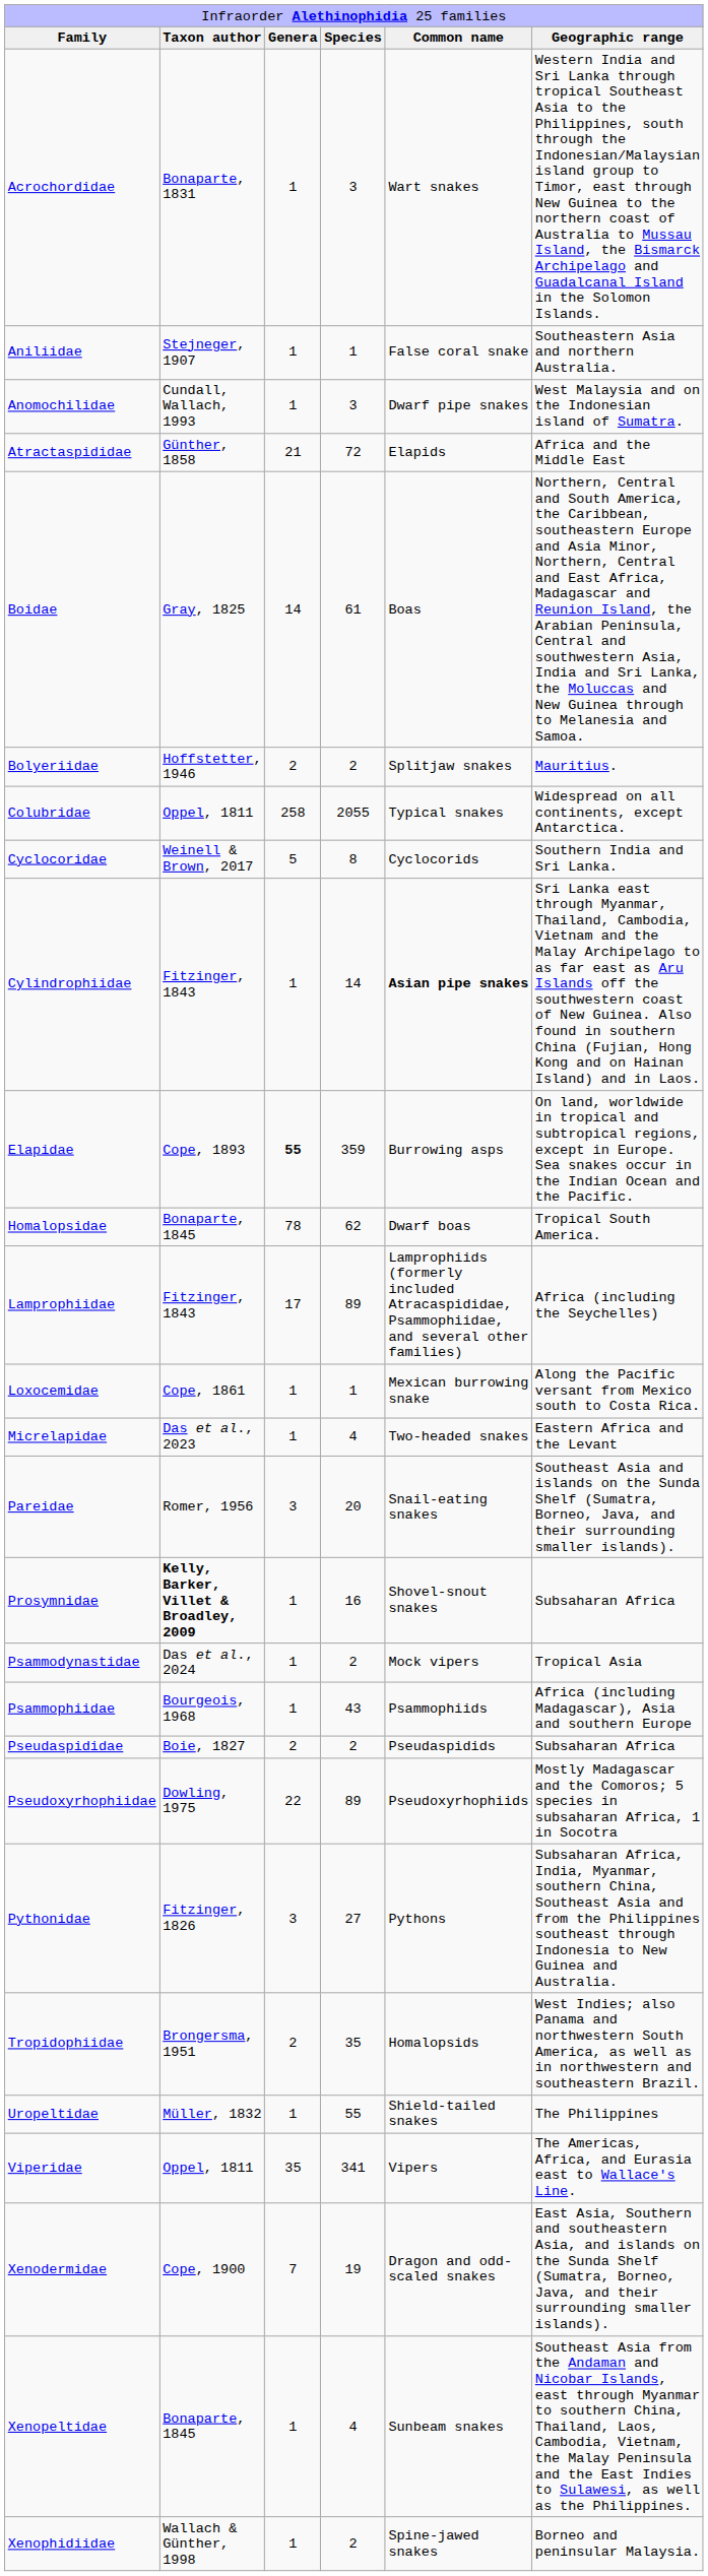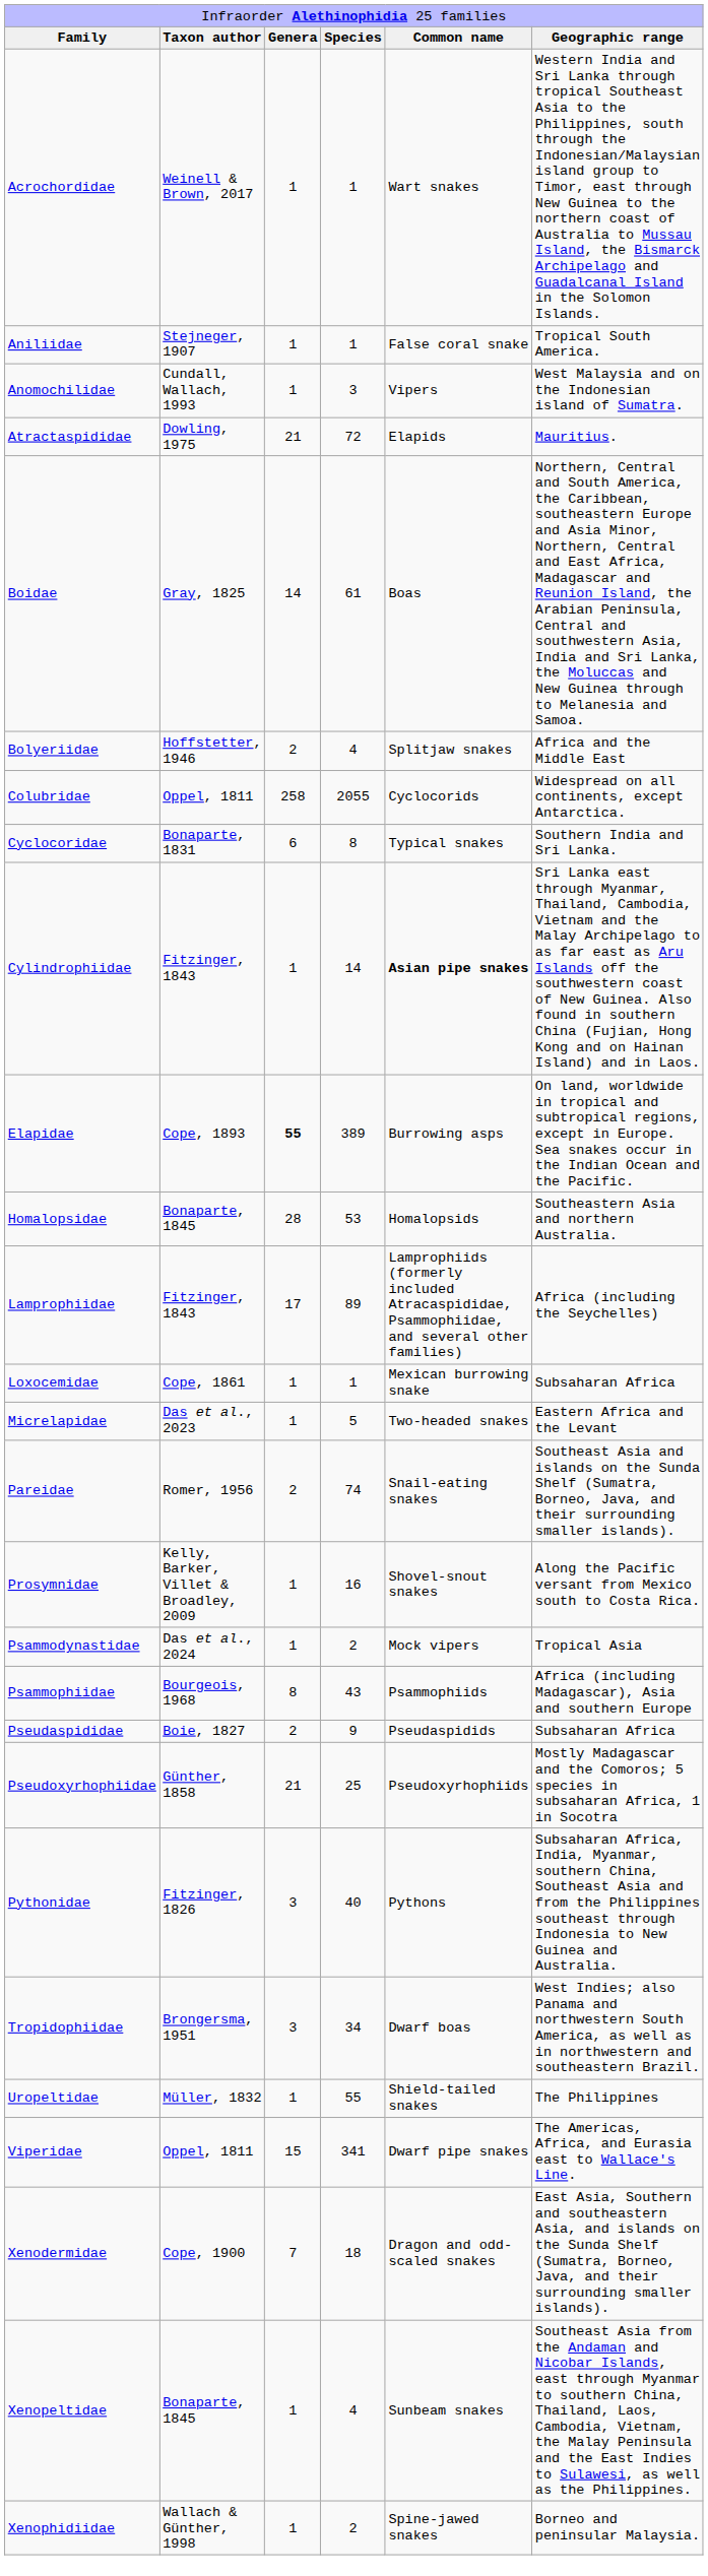Acrochordidae | column 2: Bonaparte, 1831 -> Weinell & Brown, 2017
Acrochordidae | column 4: 3 -> 1
Aniliidae | column 6: Southeastern Asia and northern Australia. -> Tropical South America.
Anomochilidae | column 5: Dwarf pipe snakes -> Vipers
Atractaspididae | column 2: Günther, 1858 -> Dowling, 1975
Atractaspididae | column 6: Africa and the Middle East -> Mauritius.
Bolyeriidae | column 4: 2 -> 4
Bolyeriidae | column 6: Mauritius. -> Africa and the Middle East
Colubridae | column 5: Typical snakes -> Cyclocorids
Cyclocoridae | column 2: Weinell & Brown, 2017 -> Bonaparte, 1831
Cyclocoridae | column 3: 5 -> 6
Cyclocoridae | column 5: Cyclocorids -> Typical snakes
Elapidae | column 4: 359 -> 389
Homalopsidae | column 3: 78 -> 28
Homalopsidae | column 4: 62 -> 53
Homalopsidae | column 5: Dwarf boas -> Homalopsids
Homalopsidae | column 6: Tropical South America. -> Southeastern Asia and northern Australia.
Loxocemidae | column 6: Along the Pacific versant from Mexico south to Costa Rica. -> Subsaharan Africa
Micrelapidae | column 4: 4 -> 5
Pareidae | column 3: 3 -> 2
Pareidae | column 4: 20 -> 74
Prosymnidae | column 2: bold -> normal
Prosymnidae | column 6: Subsaharan Africa -> Along the Pacific versant from Mexico south to Costa Rica.
Psammophiidae | column 3: 1 -> 8
Pseudaspididae | column 4: 2 -> 9
Pseudoxyrhophiidae | column 2: Dowling, 1975 -> Günther, 1858
Pseudoxyrhophiidae | column 3: 22 -> 21
Pseudoxyrhophiidae | column 4: 89 -> 25
Pythonidae | column 4: 27 -> 40
Tropidophiidae | column 3: 2 -> 3
Tropidophiidae | column 4: 35 -> 34
Tropidophiidae | column 5: Homalopsids -> Dwarf boas
Viperidae | column 3: 35 -> 15
Viperidae | column 5: Vipers -> Dwarf pipe snakes
Xenodermidae | column 4: 19 -> 18
